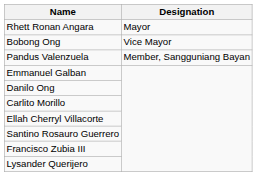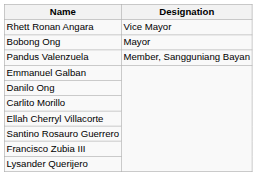Rhett Ronan Angara | Designation: Mayor -> Vice Mayor
Bobong Ong | Designation: Vice Mayor -> Mayor
